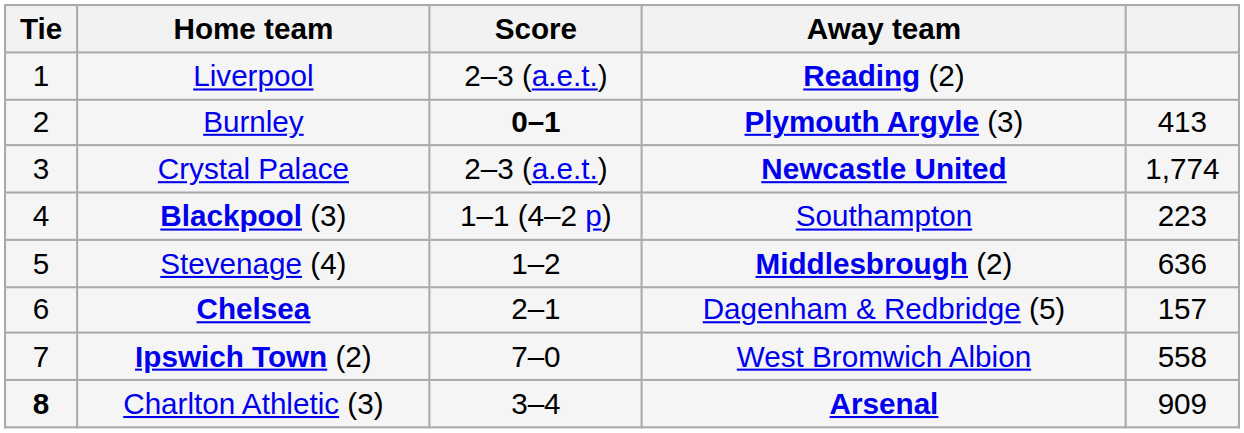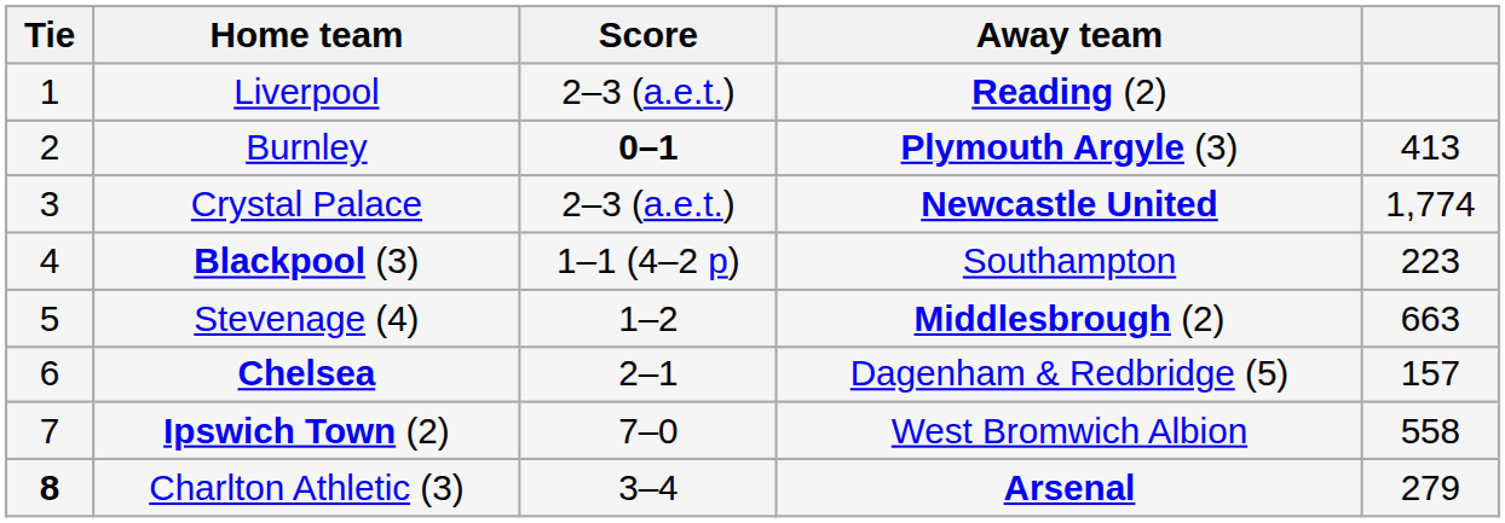Stevenage (4) | column 5: 636 -> 663
Charlton Athletic (3) | column 5: 909 -> 279
